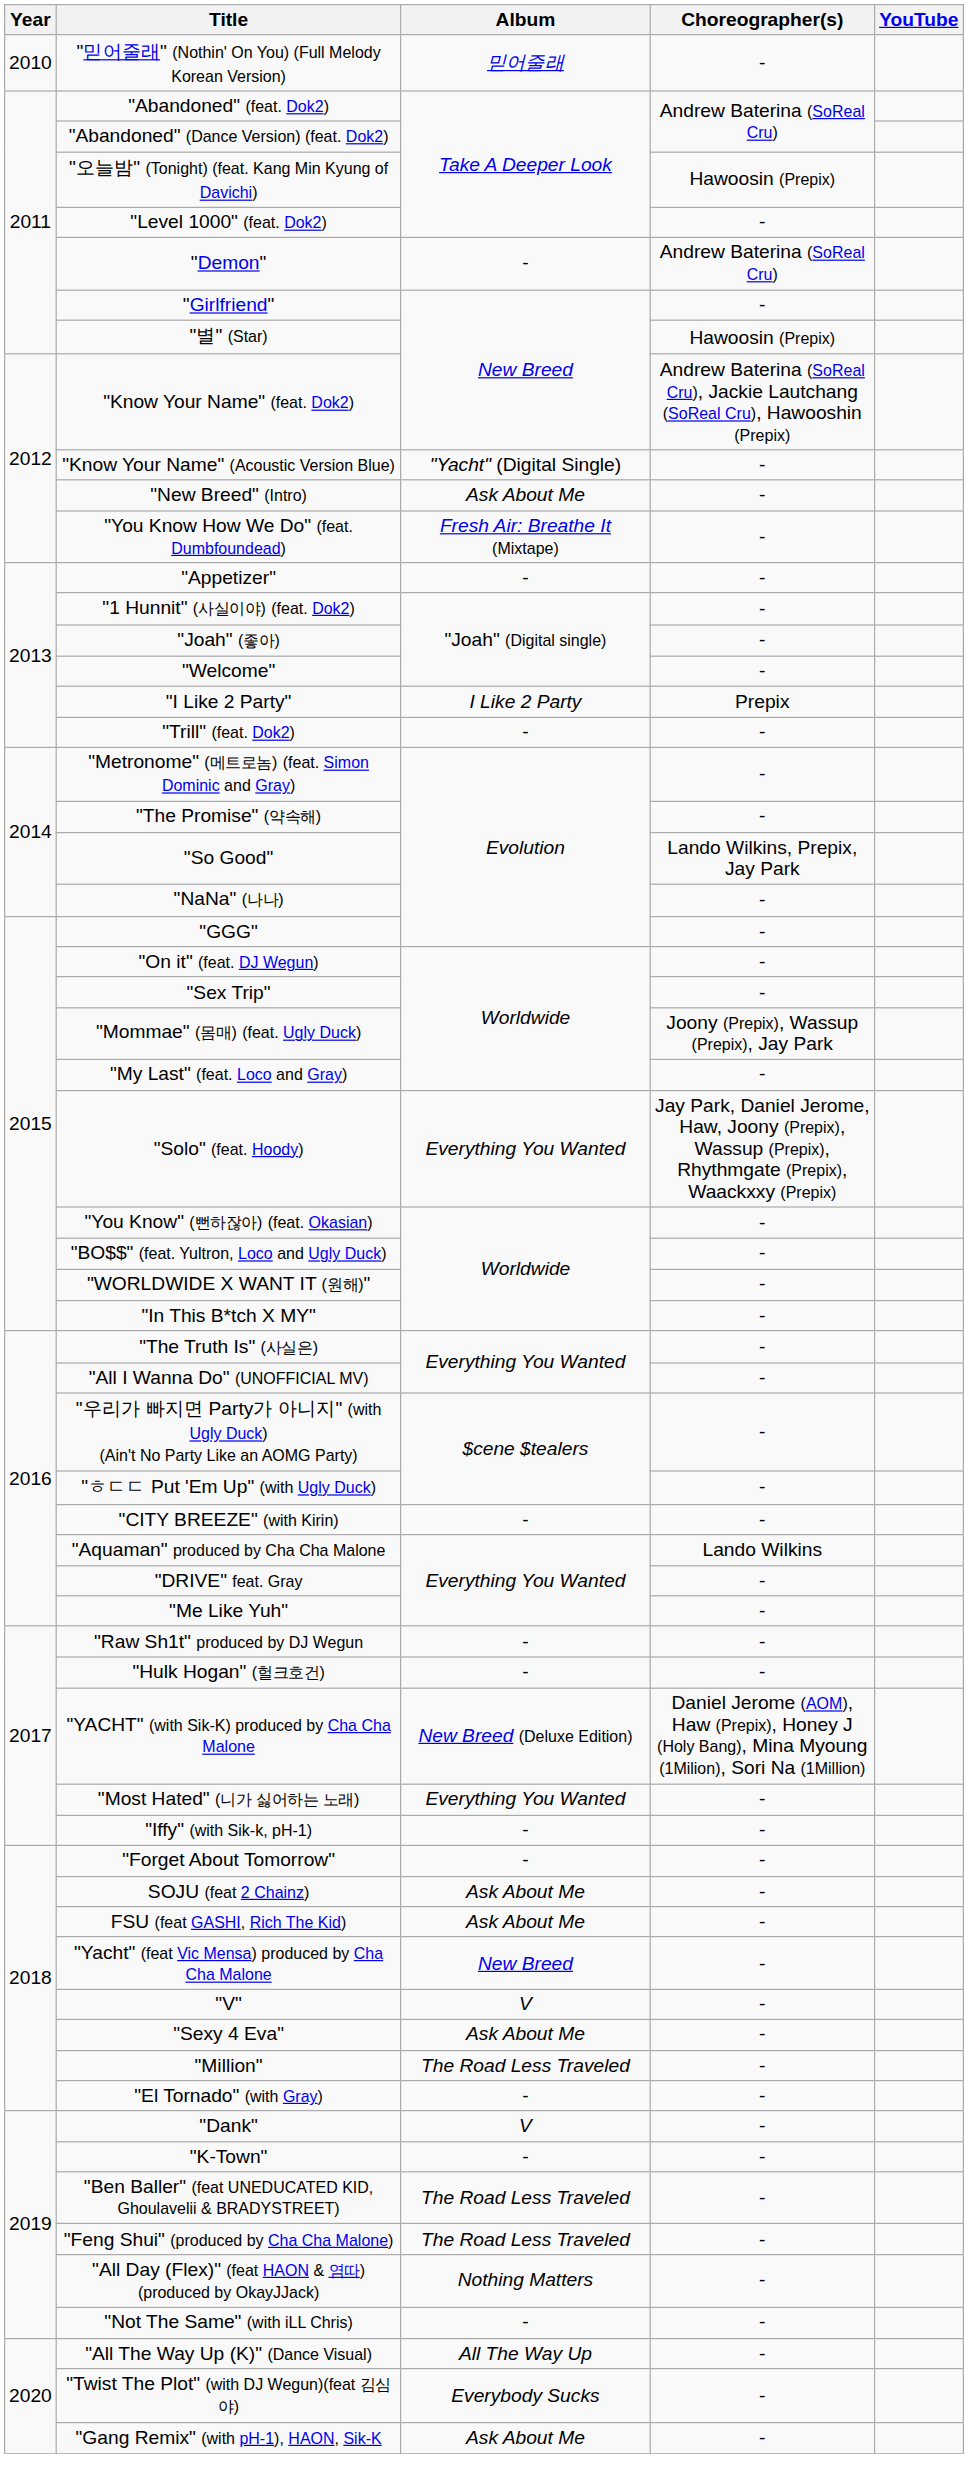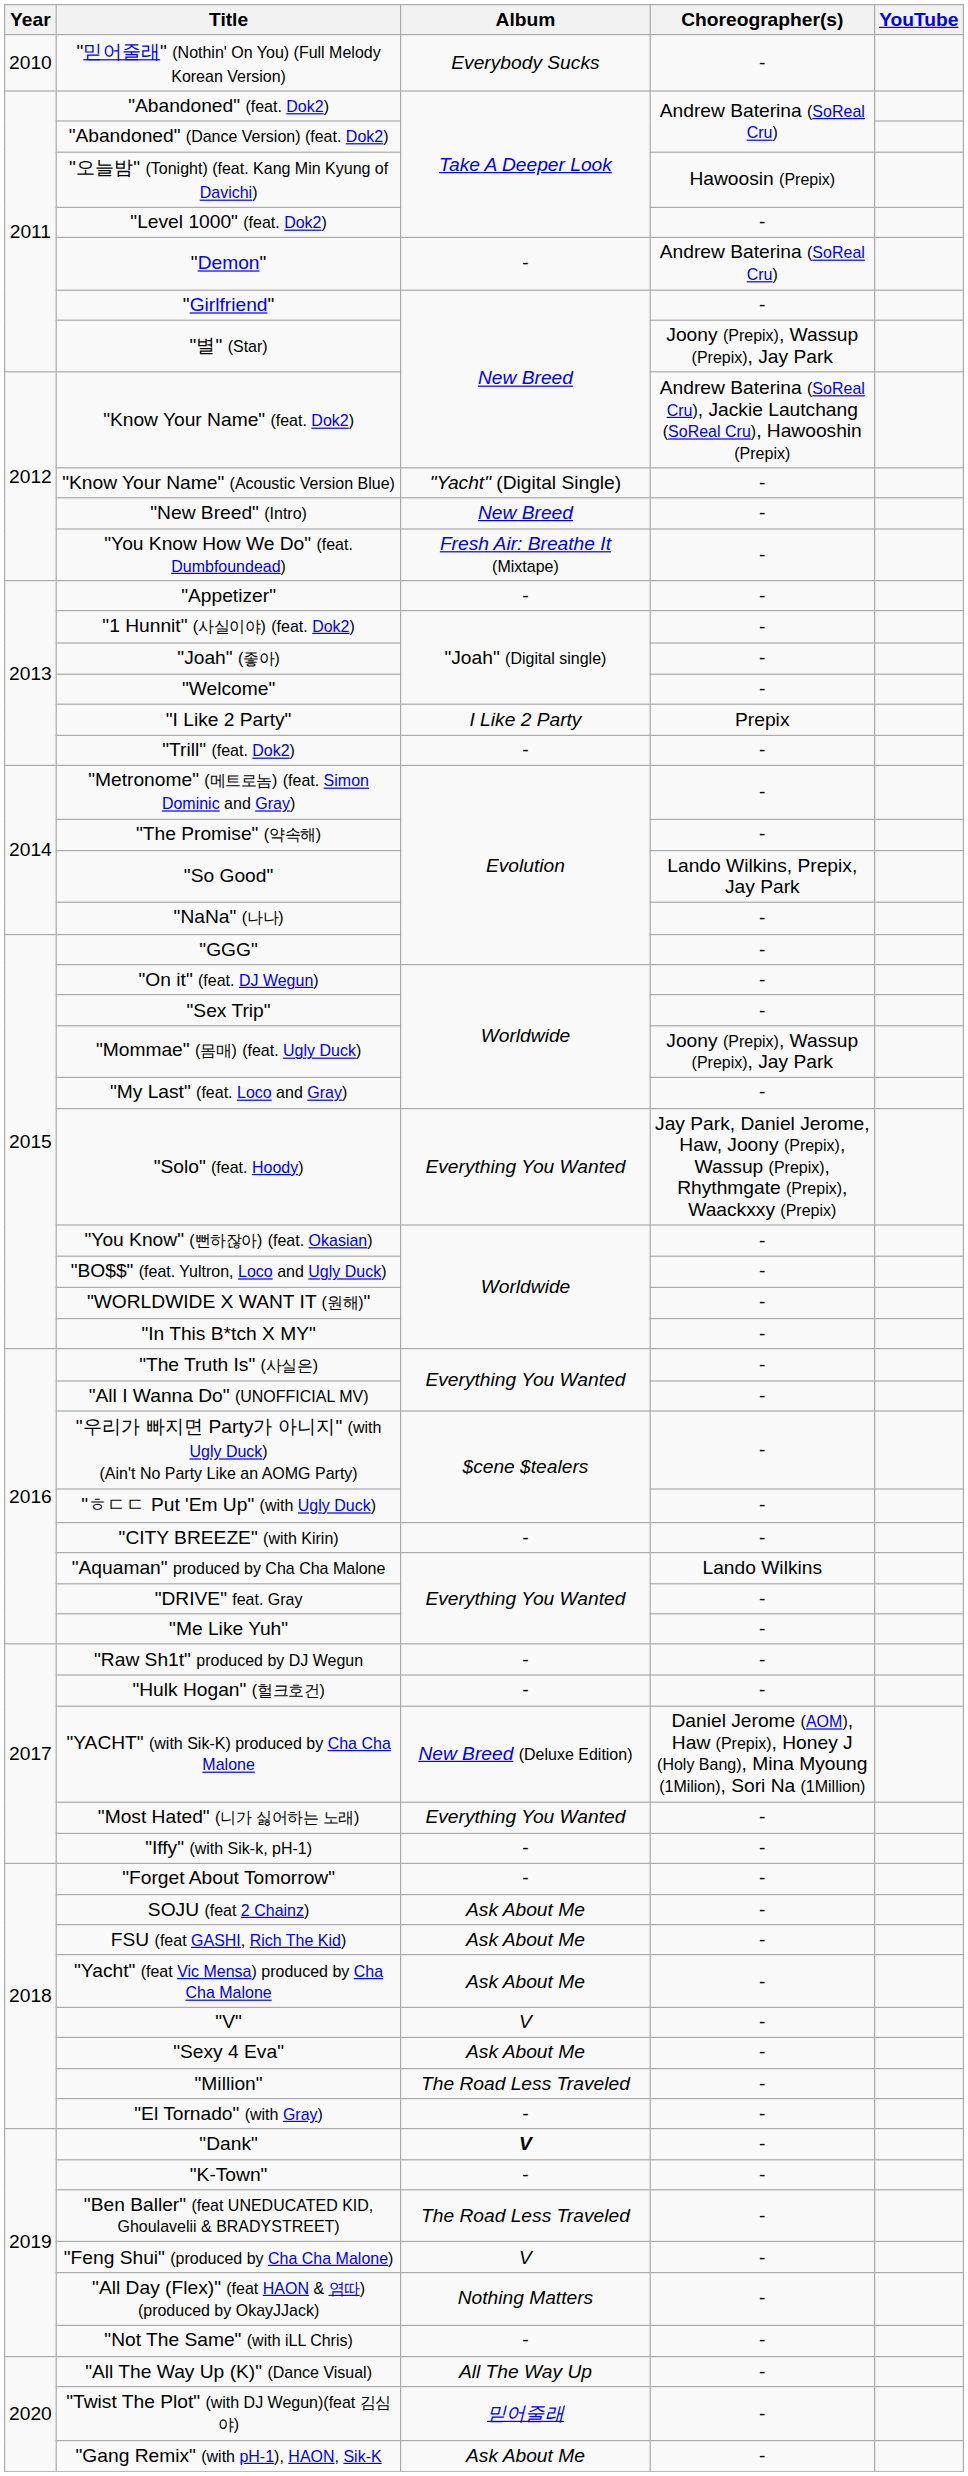"믿어줄래" (Nothin' On You) (Full Melody Korean Version) | Album: 믿어줄래 -> Everybody Sucks
"별" (Star) | Choreographer(s): Hawoosin (Prepix) -> Joony (Prepix), Wassup (Prepix), Jay Park
"New Breed" (Intro) | Album: Ask About Me -> New Breed
"Yacht" (feat Vic Mensa) produced by Cha Cha Malone | Album: New Breed -> Ask About Me
"Dank" | Album: normal -> bold
"Feng Shui" (produced by Cha Cha Malone) | Album: The Road Less Traveled -> V
"Twist The Plot" (with DJ Wegun)(feat 김심야) | Album: Everybody Sucks -> 믿어줄래
